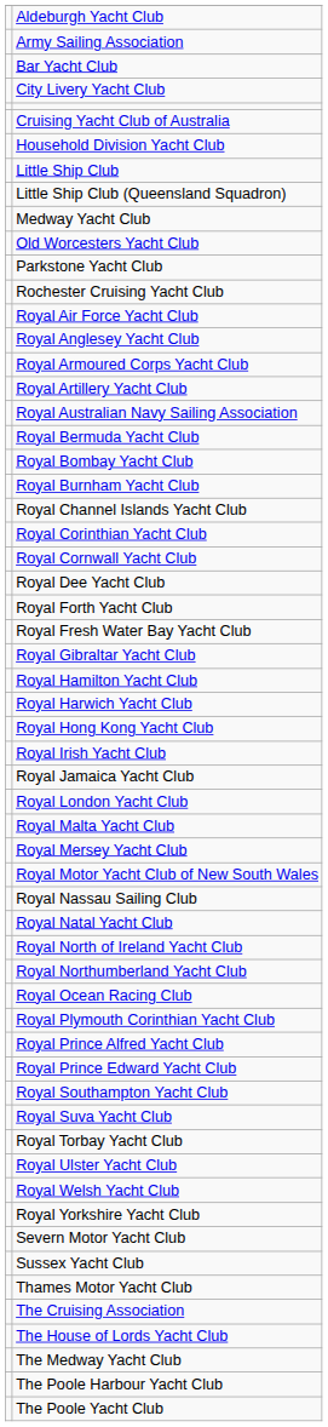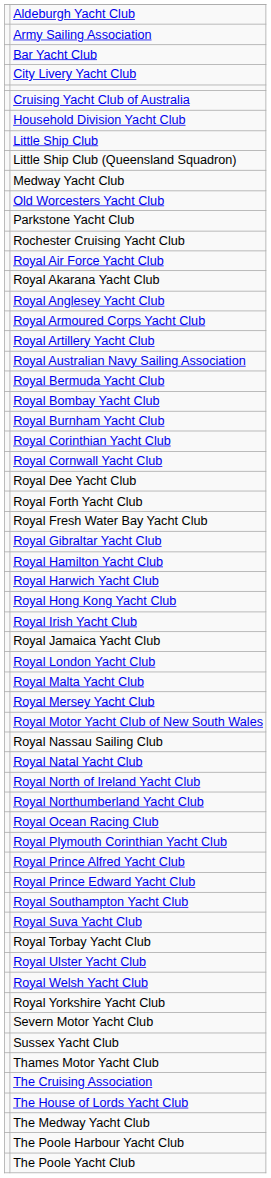+ row: Royal Akarana Yacht Club
- row: Royal Channel Islands Yacht Club
